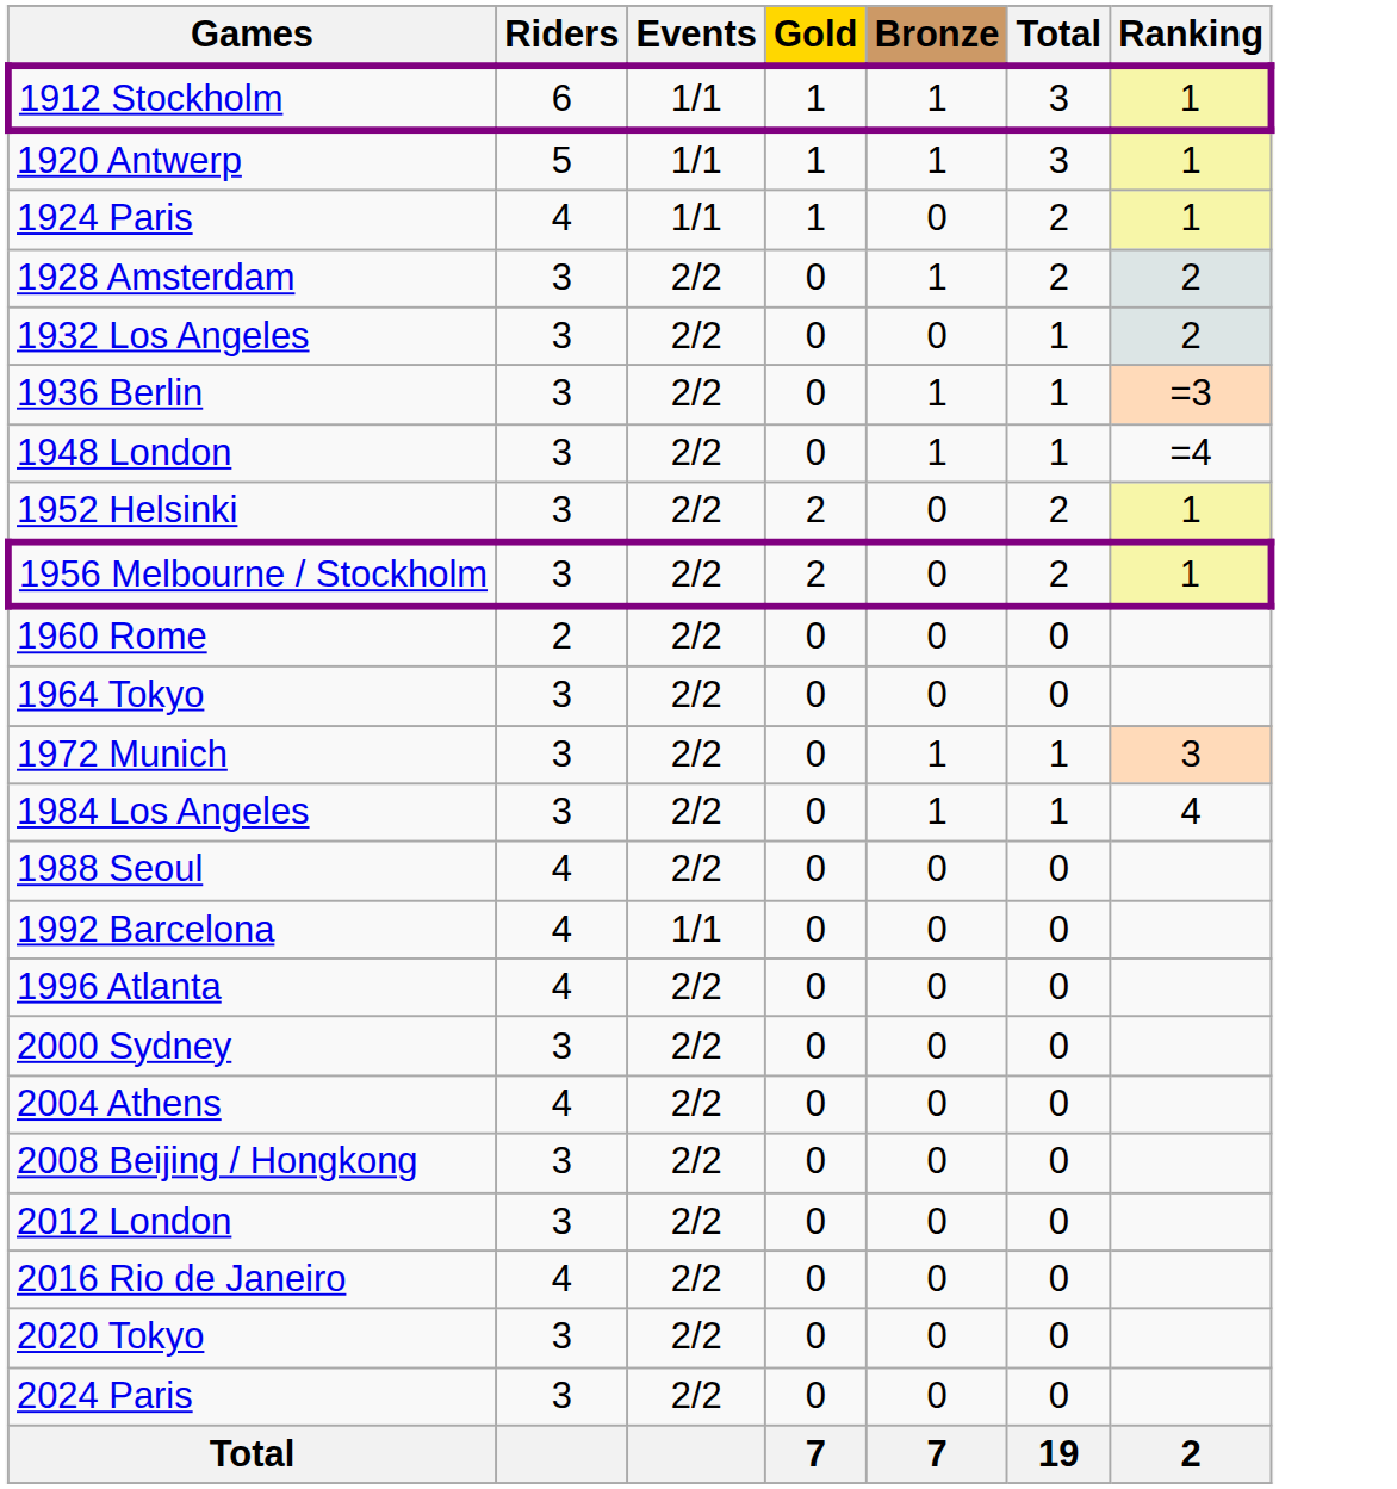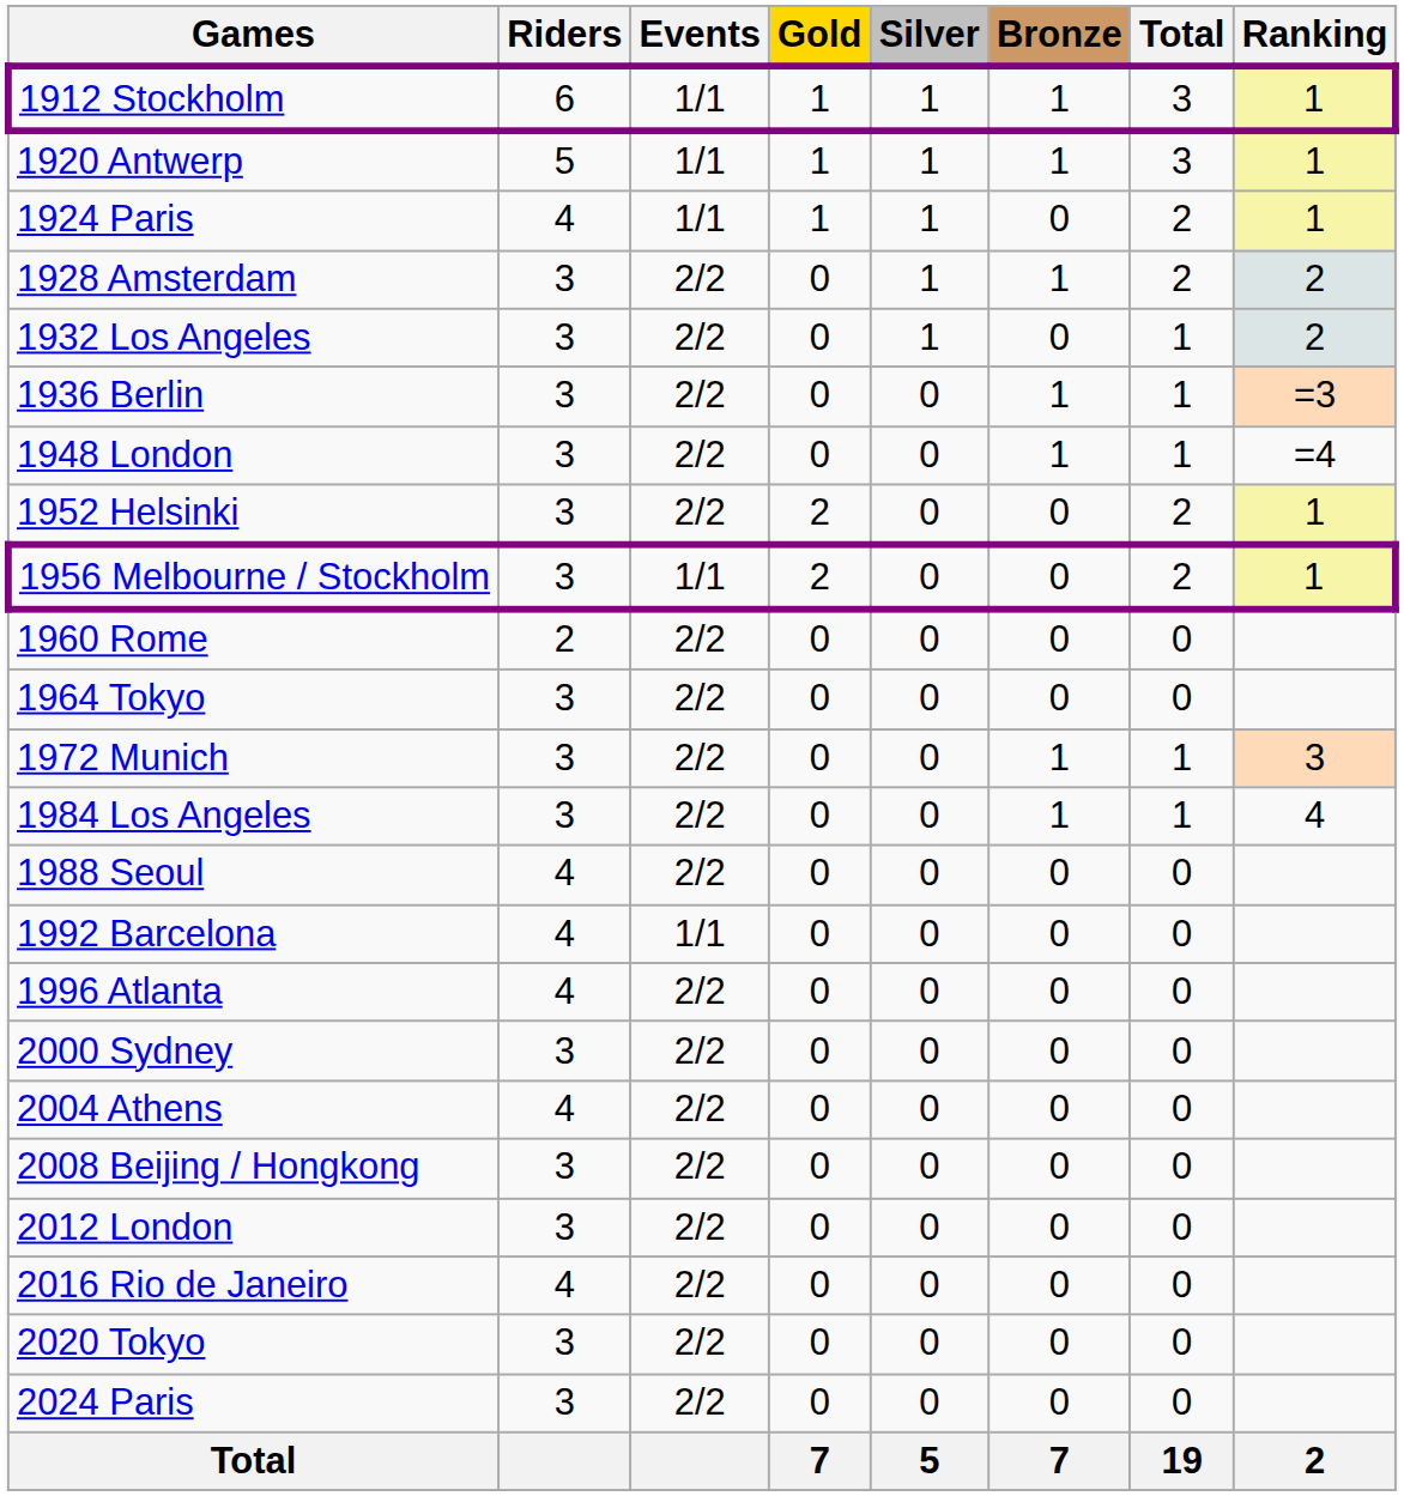+ column: Silver | 1 | 1 | 1 | 1 | 1 | 0 | 0 | 0 | 0 | 0 | 0 | 0 | 0 | 0 | 0 | 0 | 0 | 0 | 0 | 0 | 0 | 0 | 0 | 5
1956 Melbourne / Stockholm | Events: 2/2 -> 1/1
